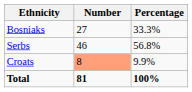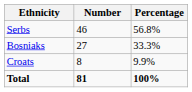rows swapped: Serbs <-> Bosniaks
Croats | Number: lightsalmon background -> no background
